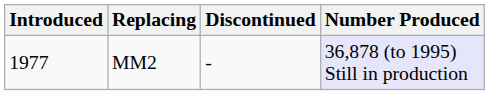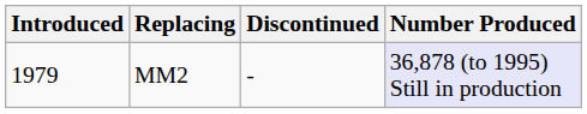MM2 | Introduced: 1977 -> 1979
